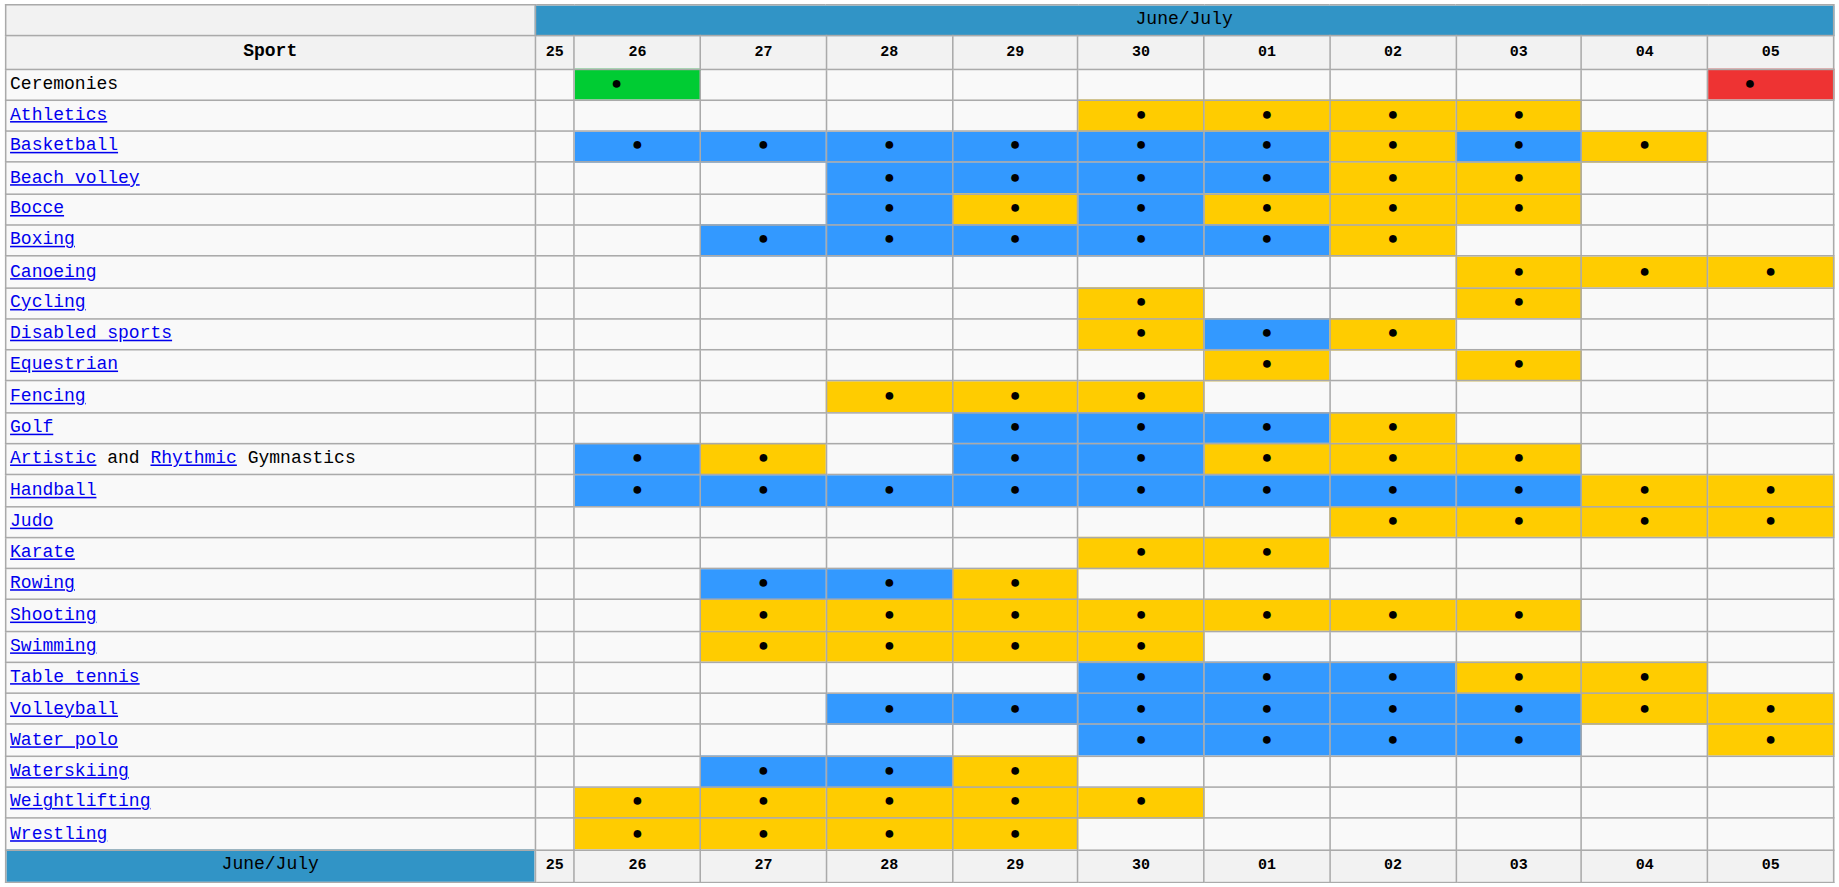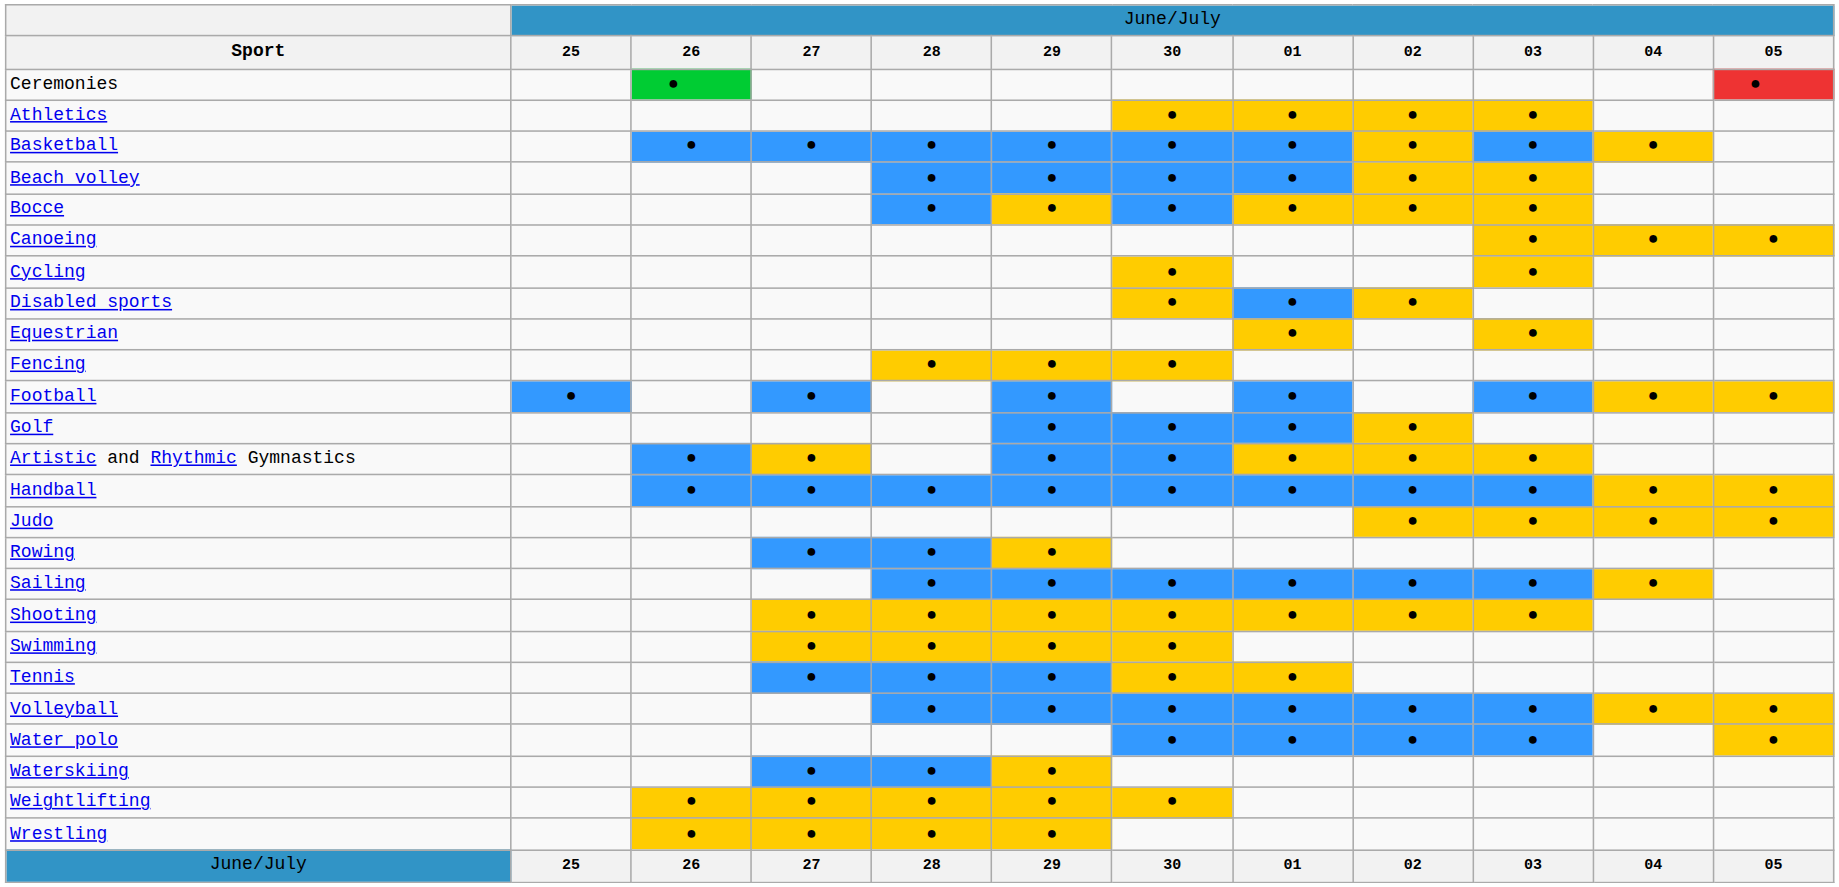- row: Boxing | ● | ● | ● | ● | ● | ●
+ row: Football | ● | ● | ● | ● | ● | ● | ●
- row: Karate | ● | ●
+ row: Sailing | ● | ● | ● | ● | ● | ● | ●
- row: Table tennis | ● | ● | ● | ● | ●
+ row: Tennis | ● | ● | ● | ● | ●
